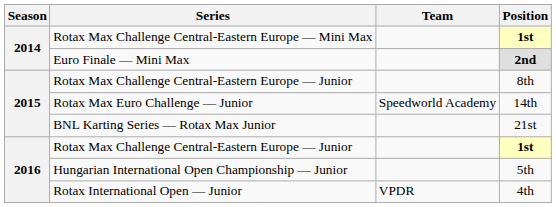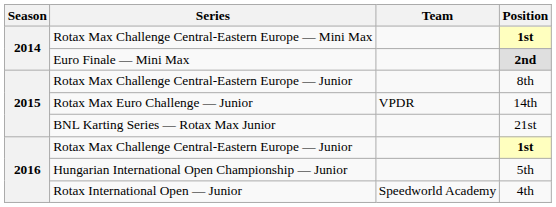Rotax Max Euro Challenge — Junior | Team: Speedworld Academy -> VPDR
Rotax International Open — Junior | Team: VPDR -> Speedworld Academy
